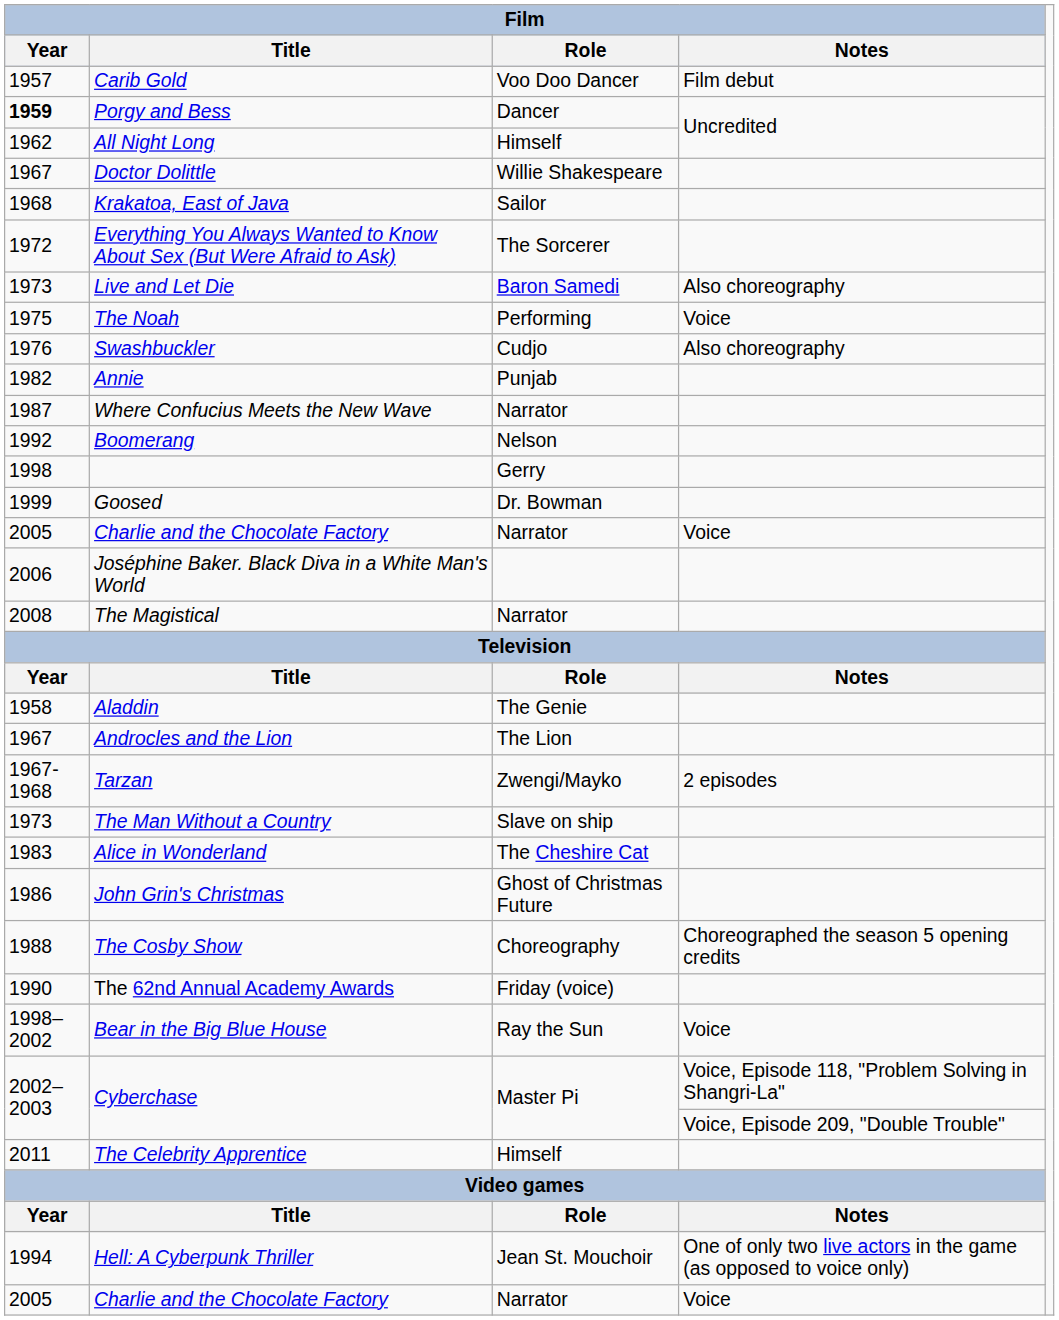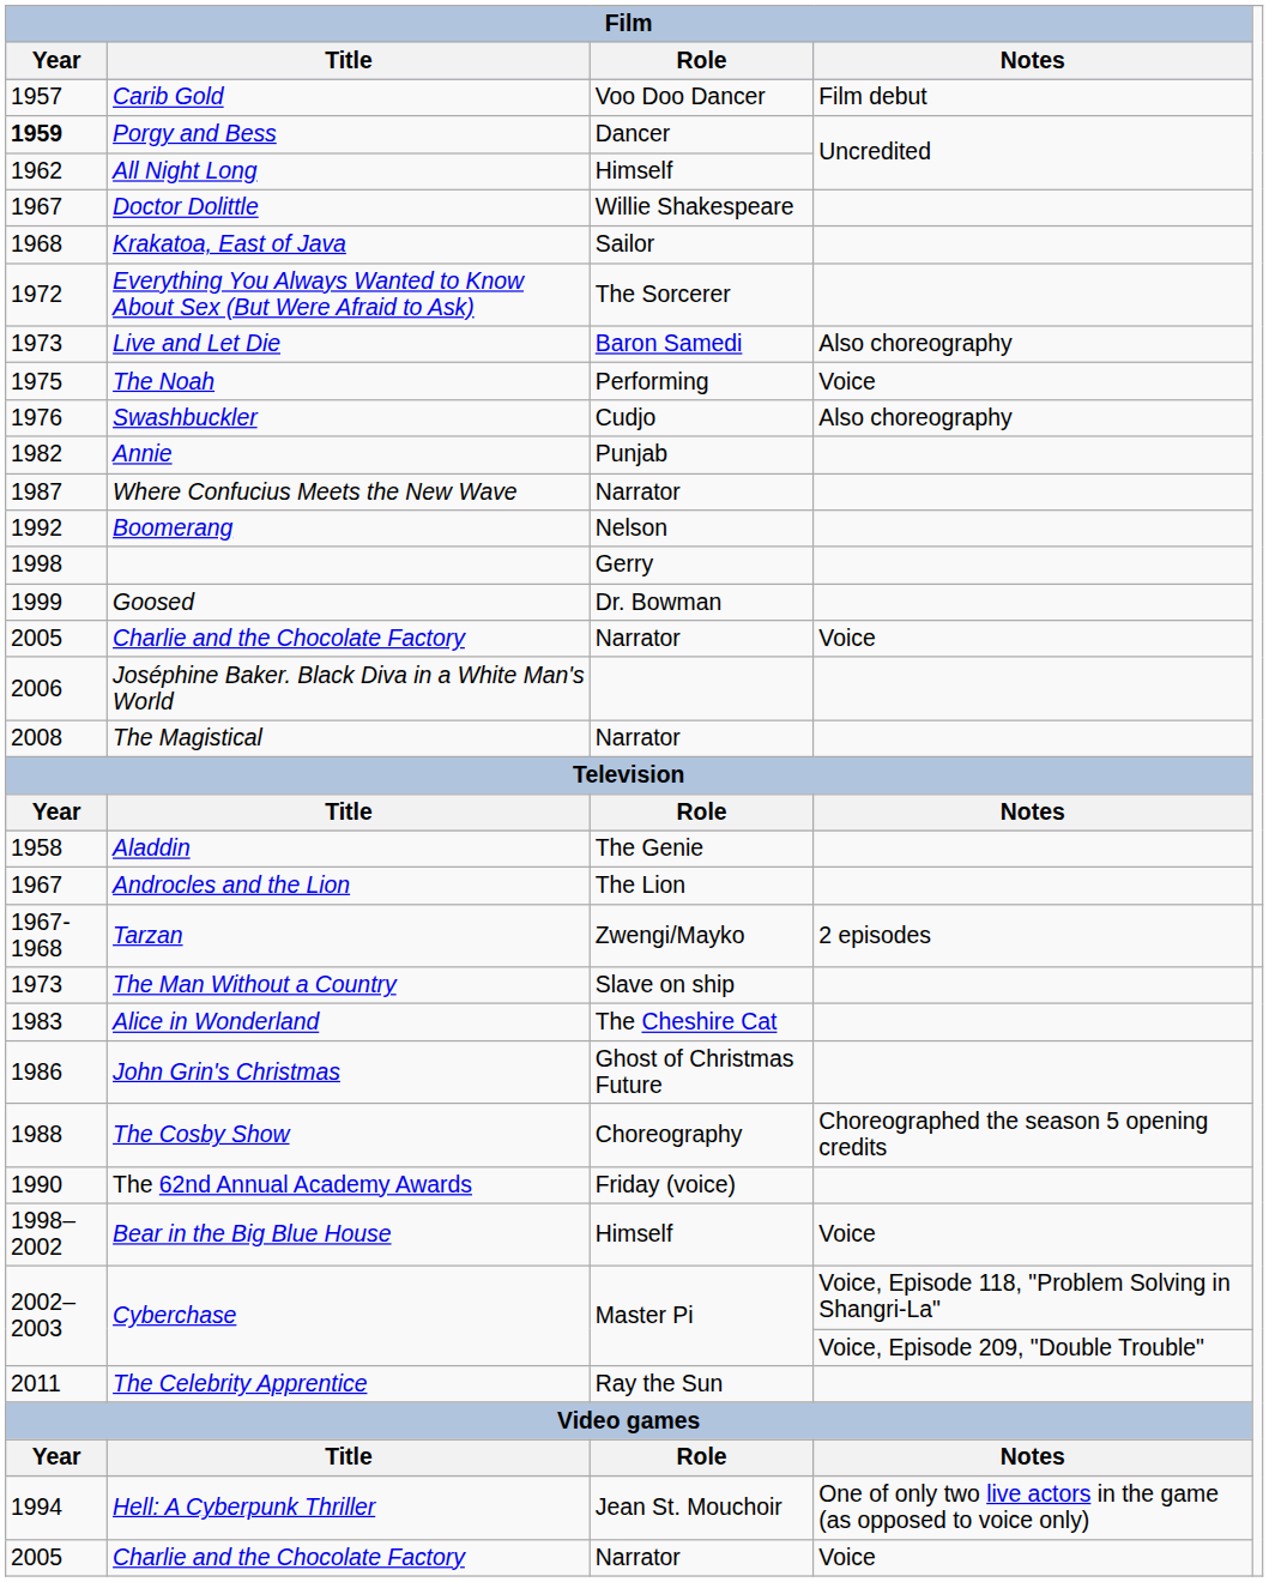Bear in the Big Blue House | Film / Role: Ray the Sun -> Himself
The Celebrity Apprentice | Film / Role: Himself -> Ray the Sun
